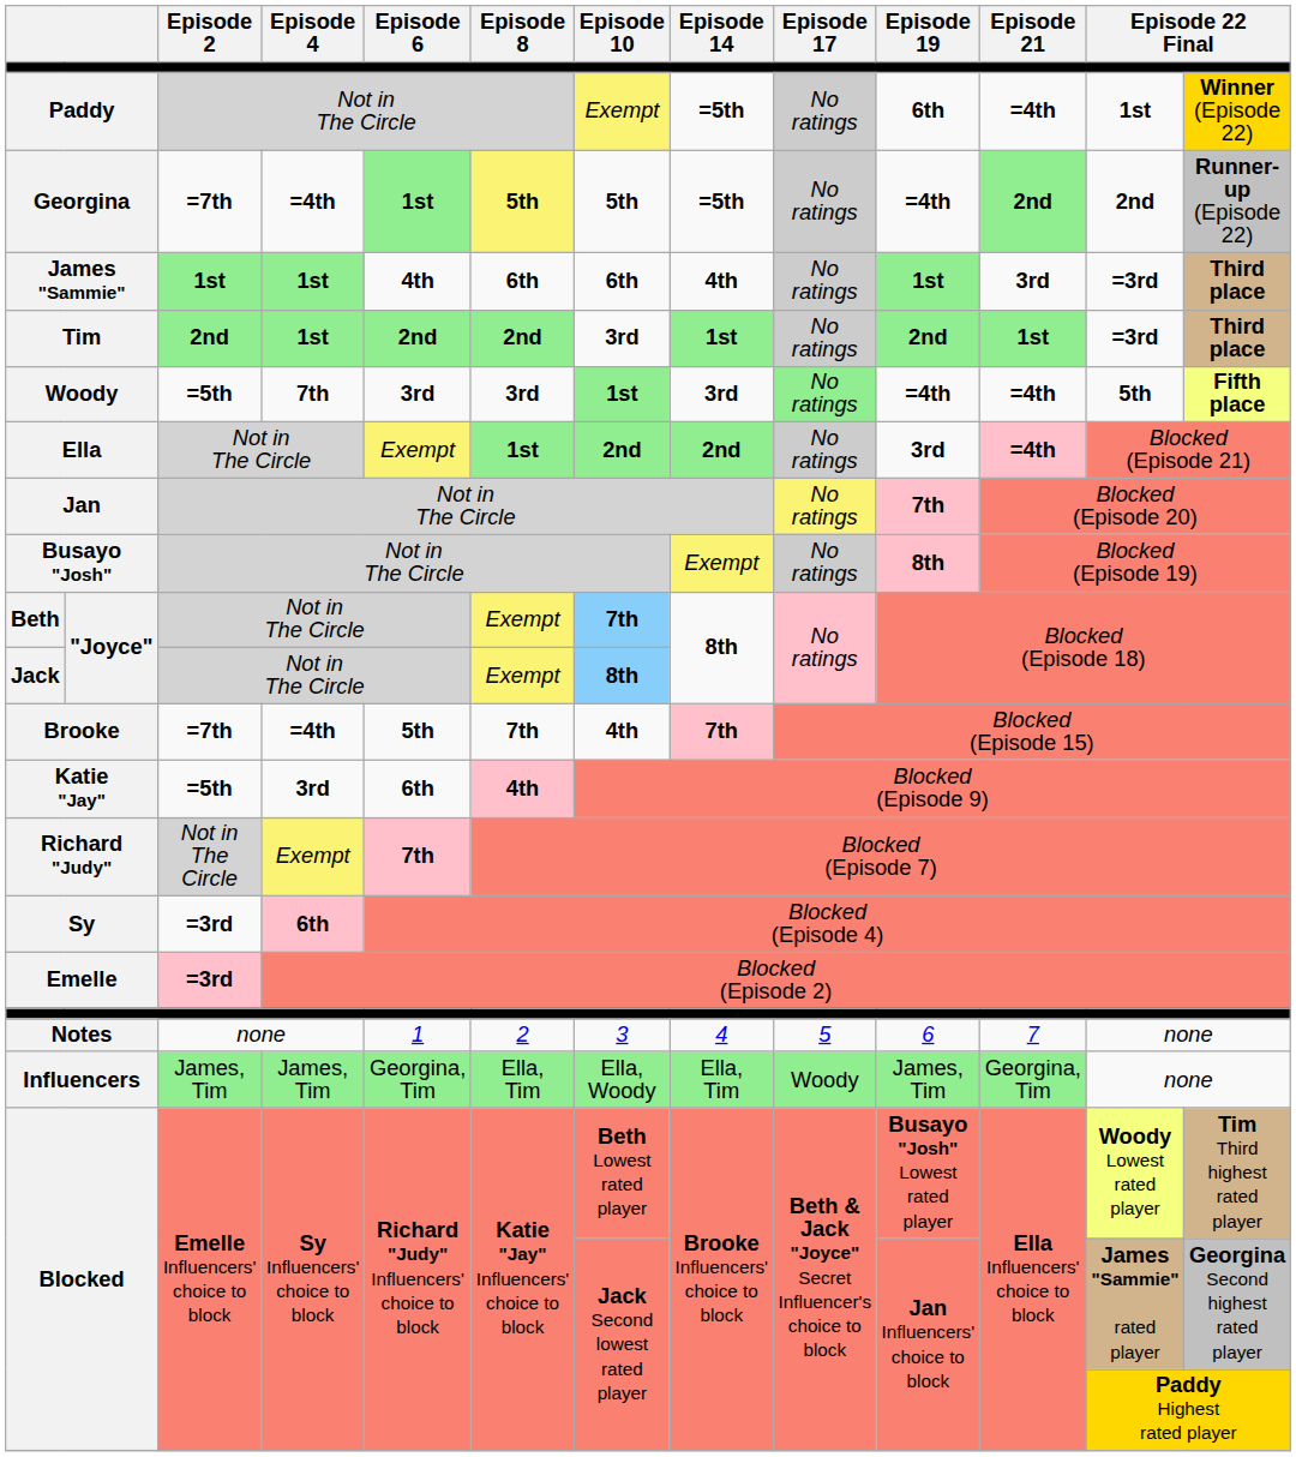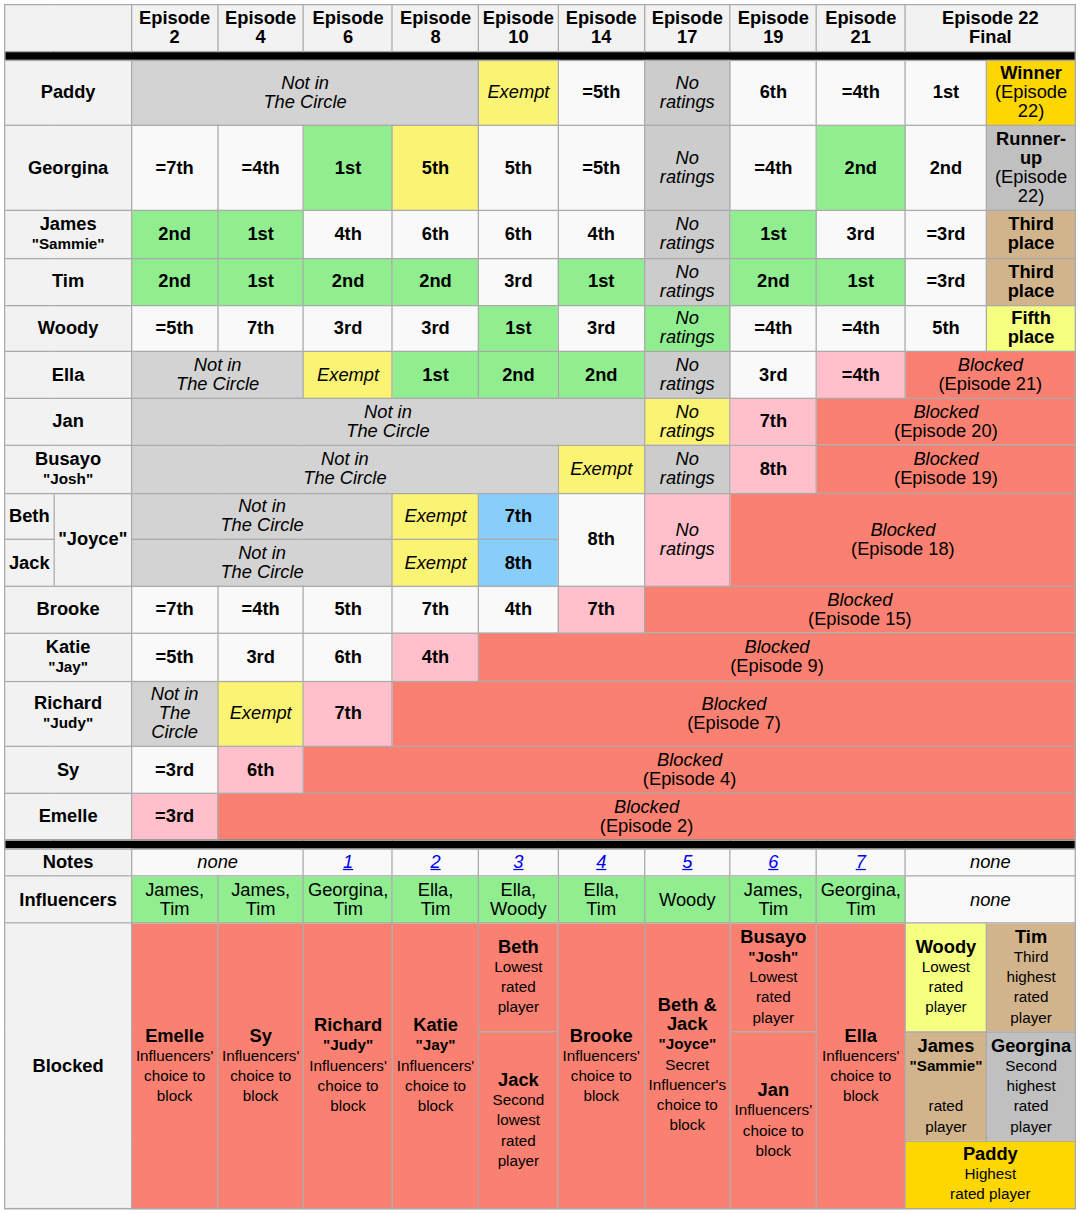James "Sammie" | Episode 2: 1st -> 2nd
